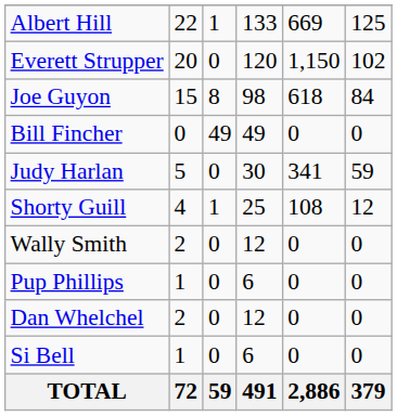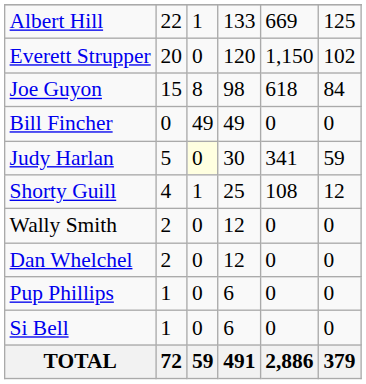Judy Harlan | column 3: no background -> lightyellow background
rows swapped: Pup Phillips <-> Dan Whelchel
